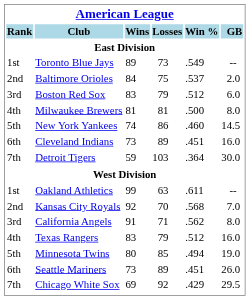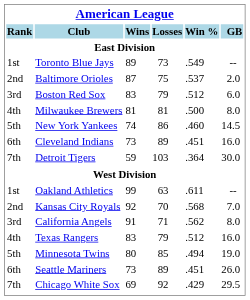Baltimore Orioles | Wins: 84 -> 87
